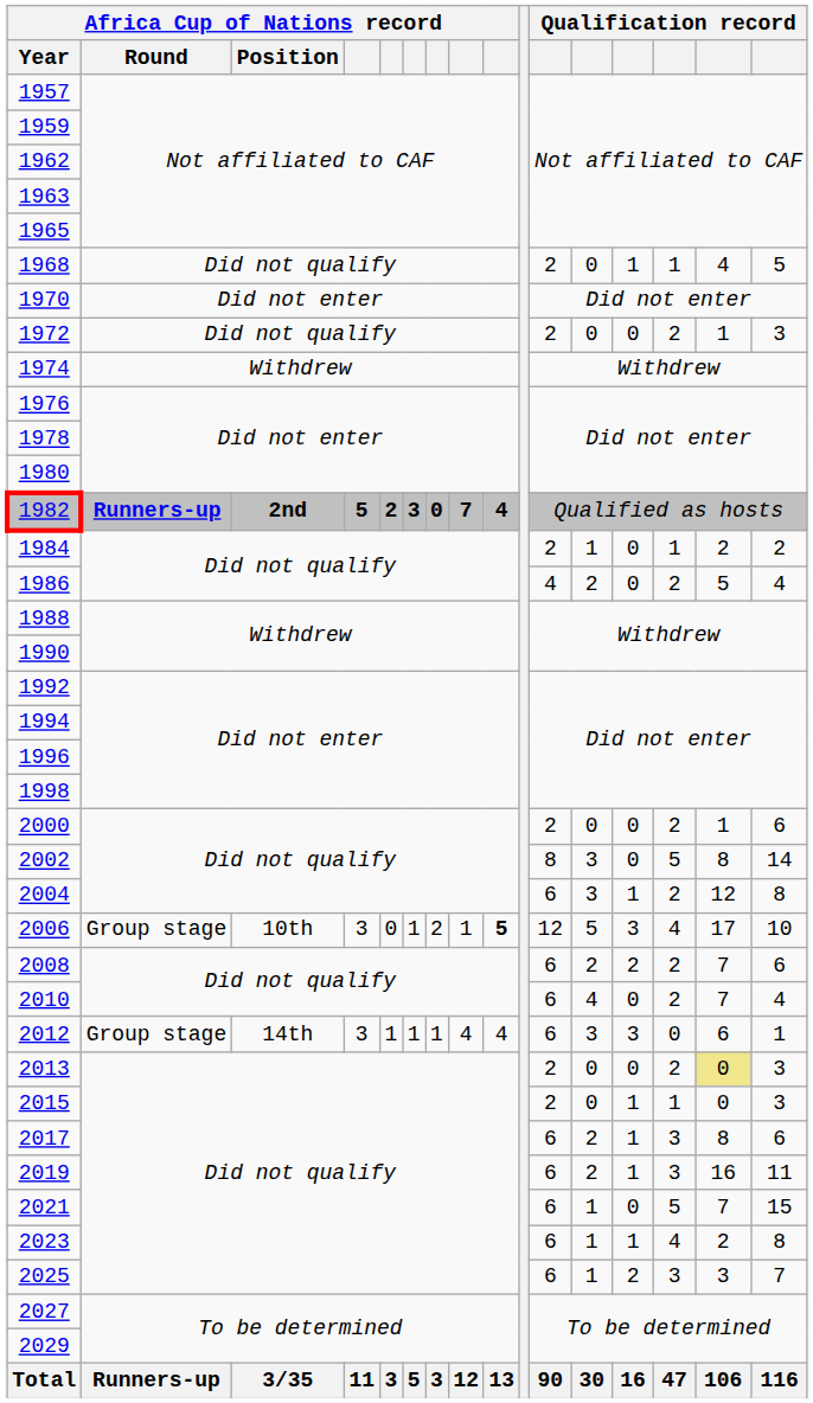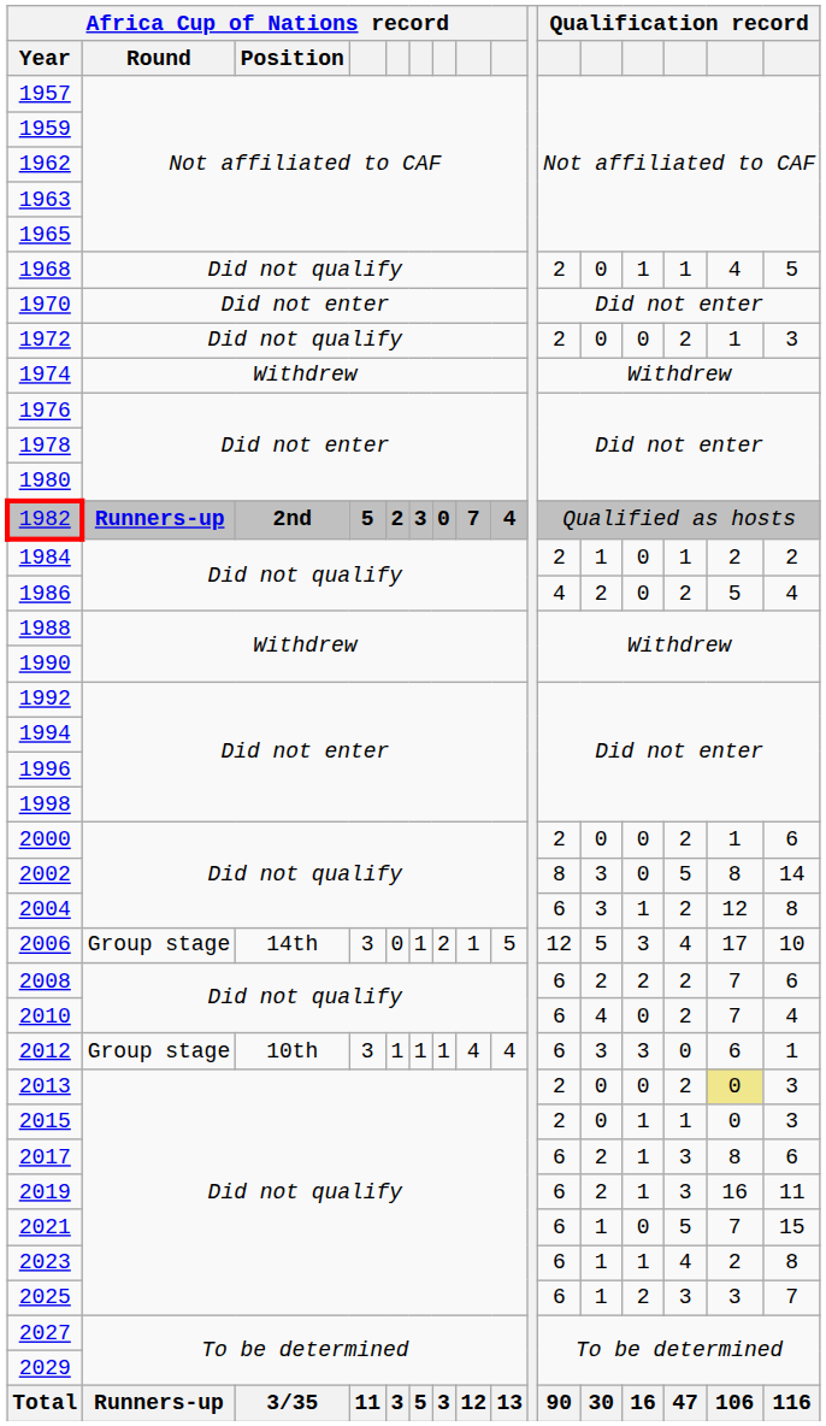2006 | Africa Cup of Nations record / Position: 10th -> 14th
2006 | column 9: bold -> normal
2012 | Africa Cup of Nations record / Position: 14th -> 10th
